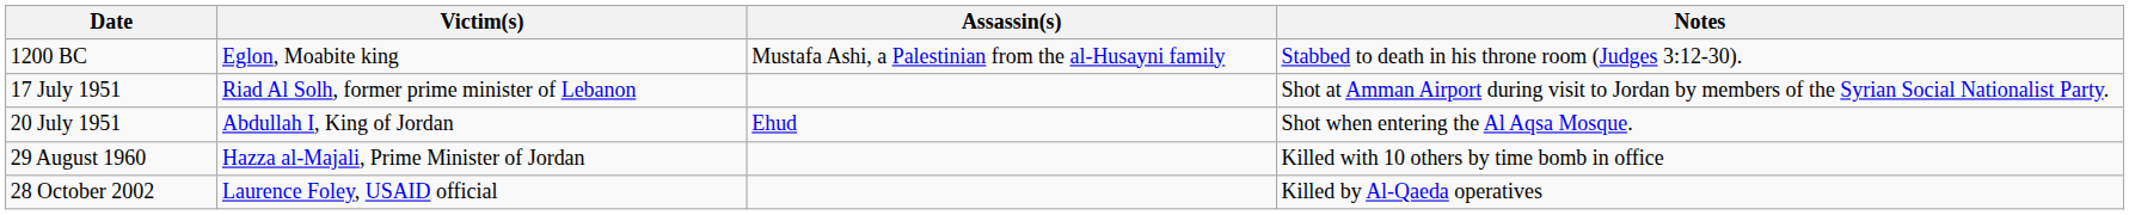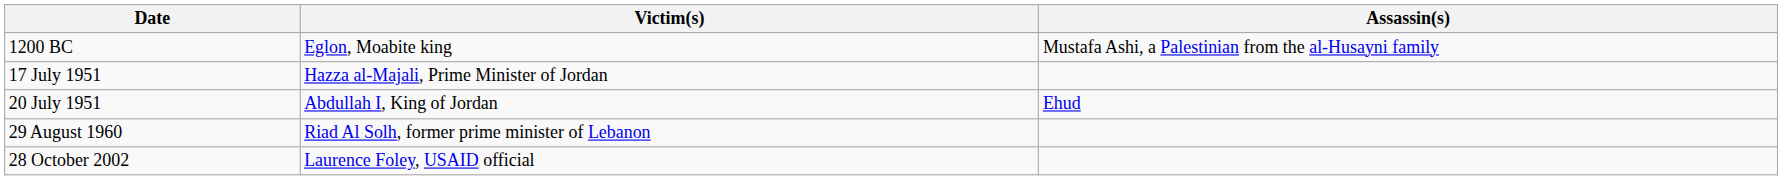- column: Notes | Stabbed to death in his throne room (Judges 3:12-30). | Shot at Amman Airport during visit to Jordan by members of the Syrian Social Nationalist Party. | Shot when entering the Al Aqsa Mosque. | Killed with 10 others by time bomb in office | Killed by Al-Qaeda operatives
17 July 1951 | Victim(s): Riad Al Solh, former prime minister of Lebanon -> Hazza al-Majali, Prime Minister of Jordan
29 August 1960 | Victim(s): Hazza al-Majali, Prime Minister of Jordan -> Riad Al Solh, former prime minister of Lebanon
